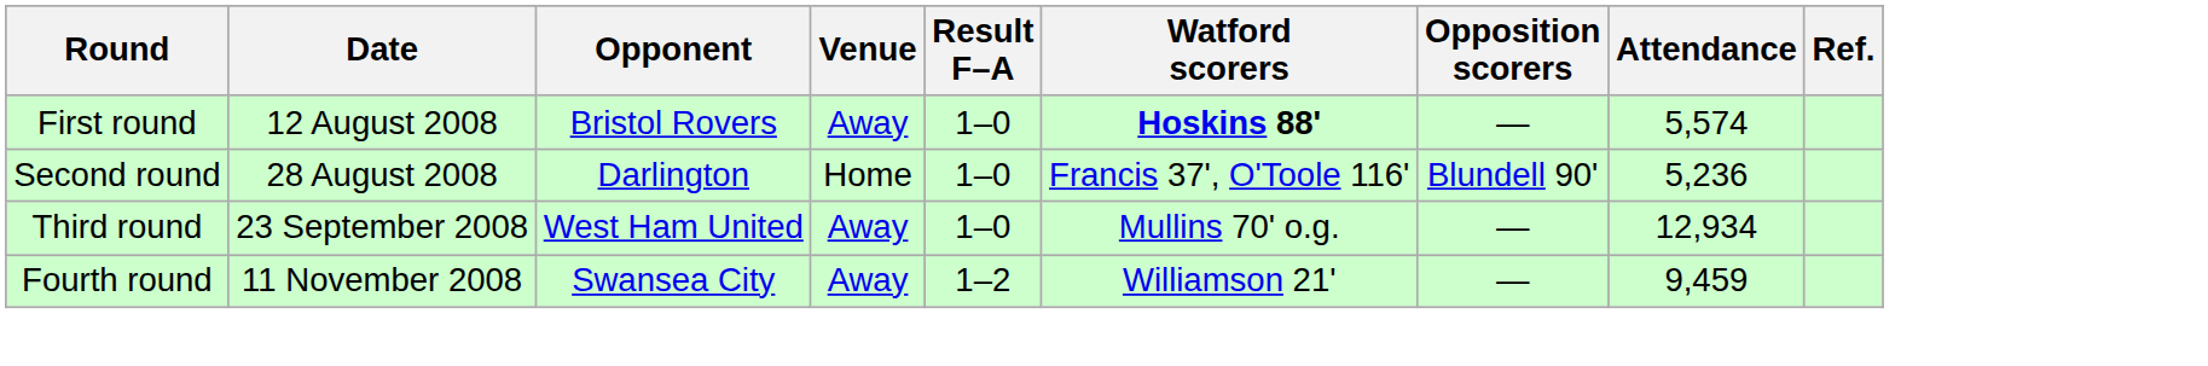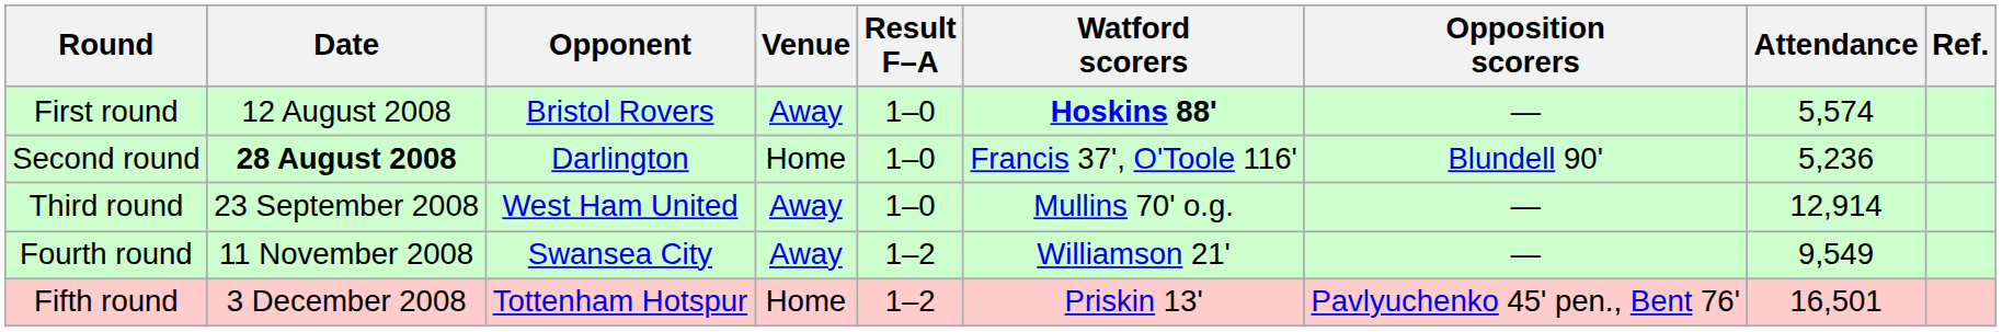Second round | Date: normal -> bold
Third round | Attendance: 12,934 -> 12,914
Fourth round | Attendance: 9,459 -> 9,549
+ row: Fifth round | 3 December 2008 | Tottenham Hotspur | Home | 1–2 | Priskin 13' | Pavlyuchenko 45' pen., Bent 76' | 16,501
